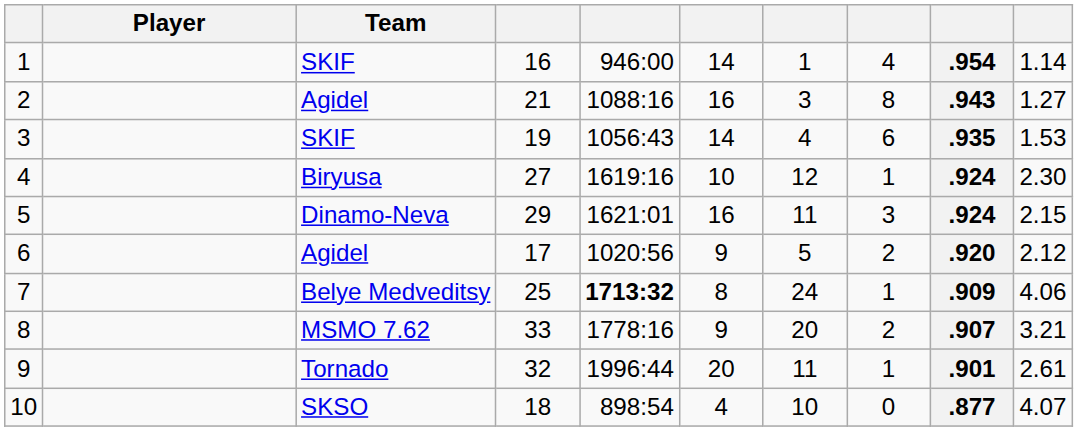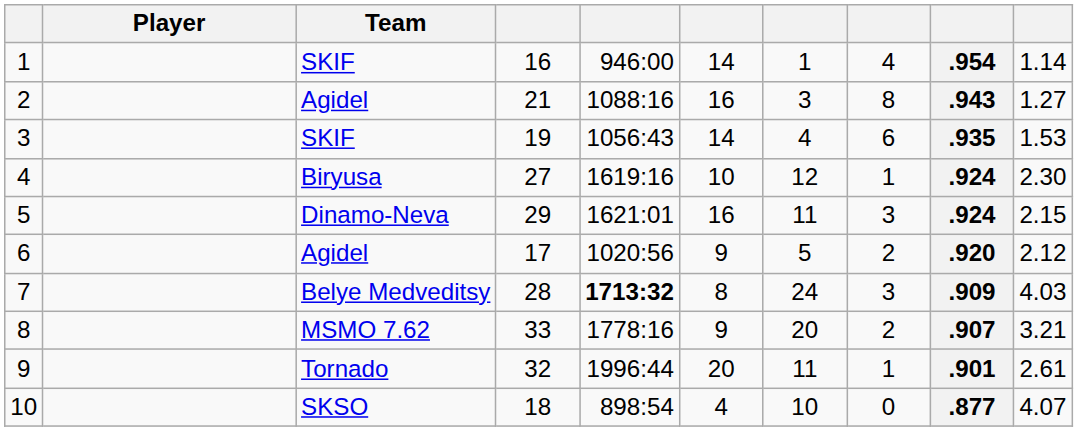7 | column 4: 25 -> 28
7 | column 8: 1 -> 3
7 | column 10: 4.06 -> 4.03
